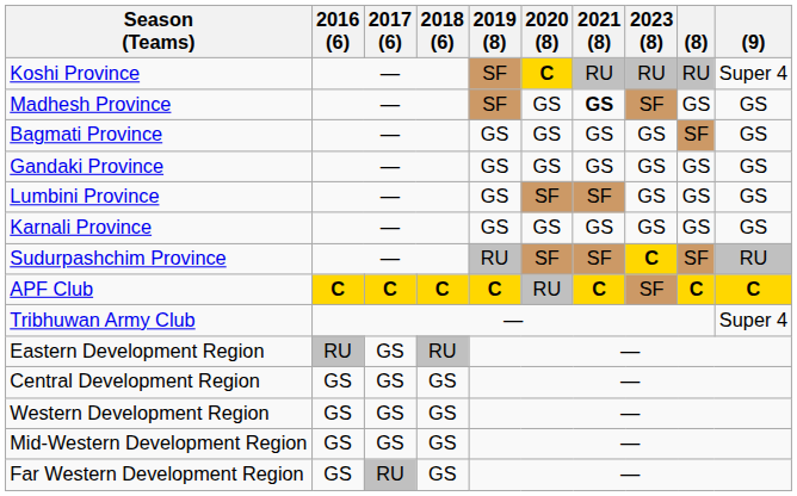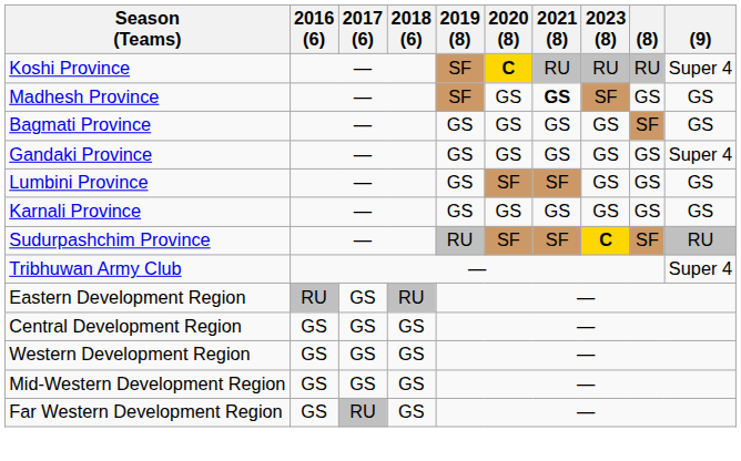Gandaki Province | (9): GS -> Super 4
- row: APF Club | C | C | C | C | RU | C | SF | C | C
